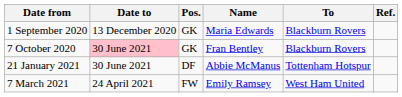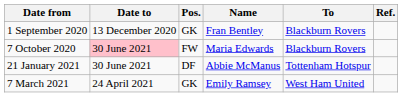1 September 2020 | Name: Maria Edwards -> Fran Bentley
7 October 2020 | Pos.: GK -> FW
7 October 2020 | Name: Fran Bentley -> Maria Edwards
7 March 2021 | Pos.: FW -> GK
